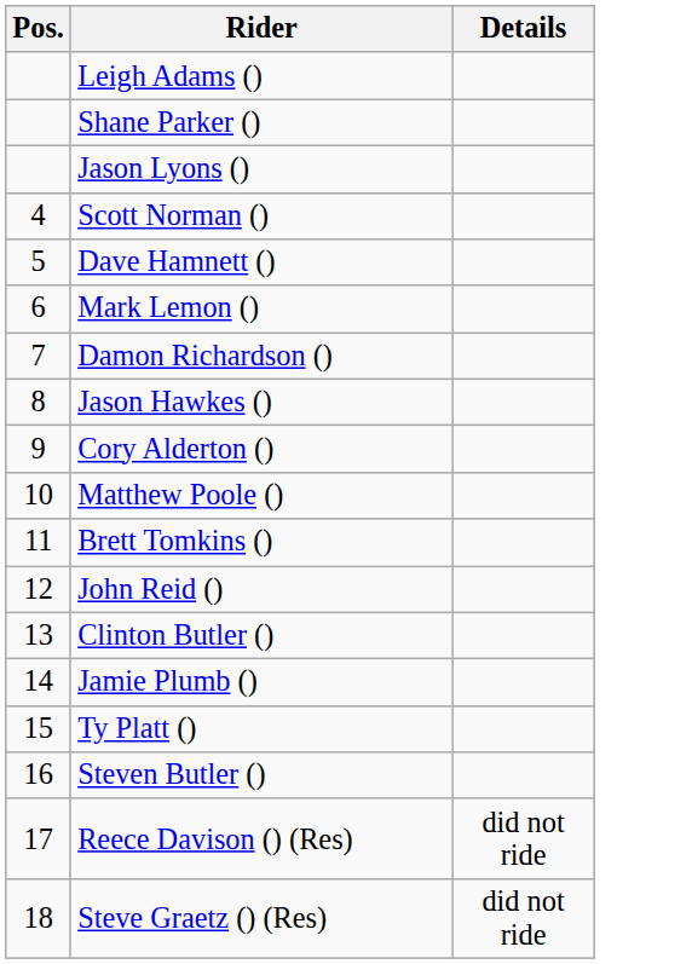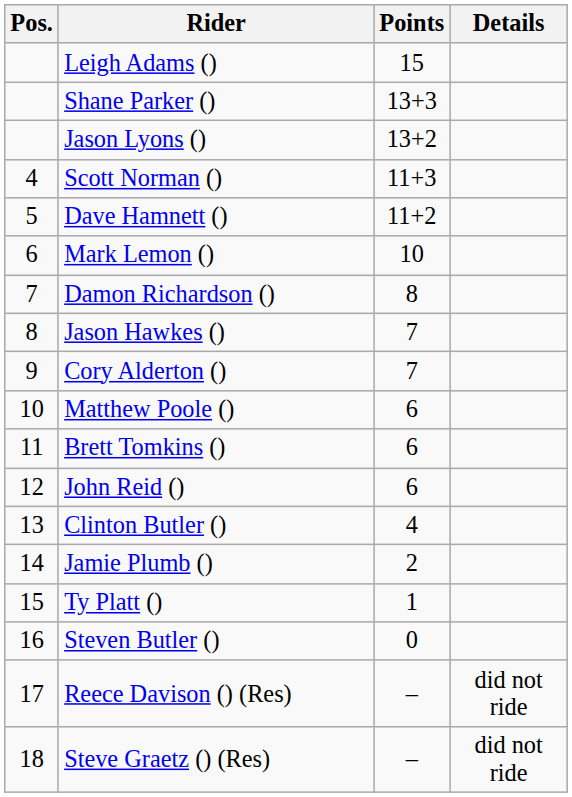+ column: Points | 15 | 13+3 | 13+2 | 11+3 | 11+2 | 10 | 8 | 7 | 7 | 6 | 6 | 6 | 4 | 2 | 1 | 0 | – | –
